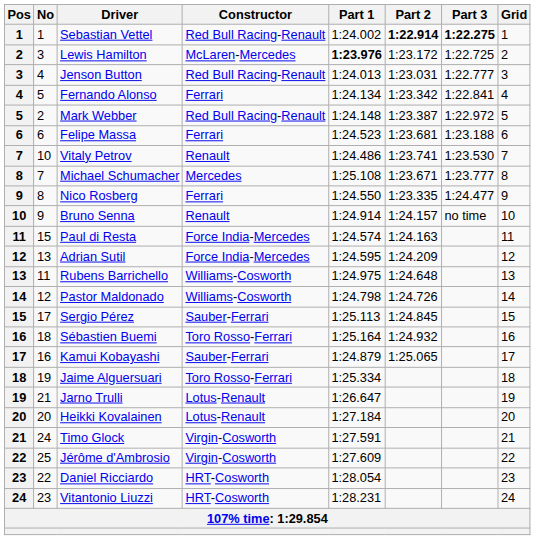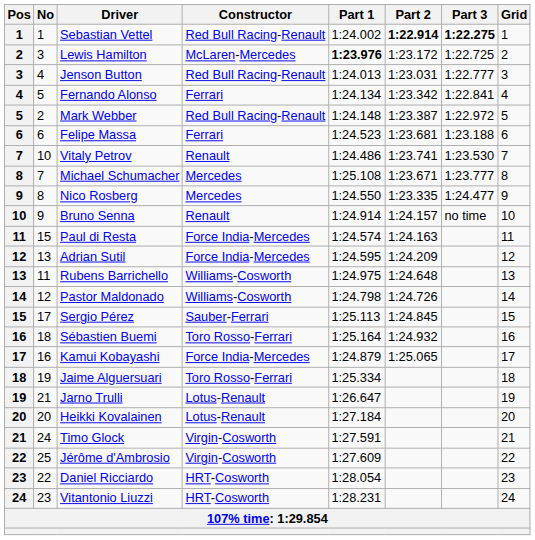Nico Rosberg | Constructor: Ferrari -> Mercedes
Kamui Kobayashi | Constructor: Sauber-Ferrari -> Force India-Mercedes
